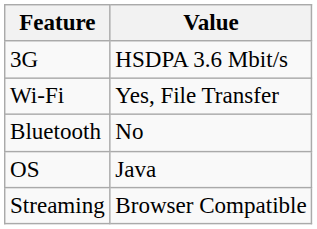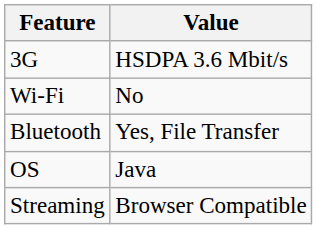Wi-Fi | Value: Yes, File Transfer -> No
Bluetooth | Value: No -> Yes, File Transfer
